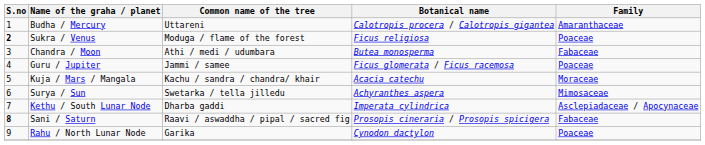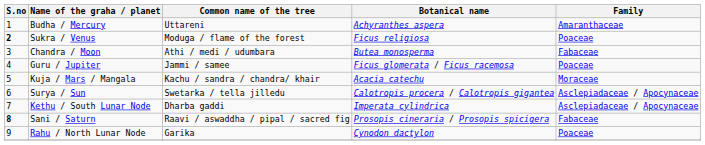Budha / Mercury | Botanical name: Calotropis procera / Calotropis gigantea -> Achyranthes aspera
Surya / Sun | Botanical name: Achyranthes aspera -> Calotropis procera / Calotropis gigantea
Surya / Sun | Family: Mimosaceae -> Asclepiadaceae / Apocynaceae
